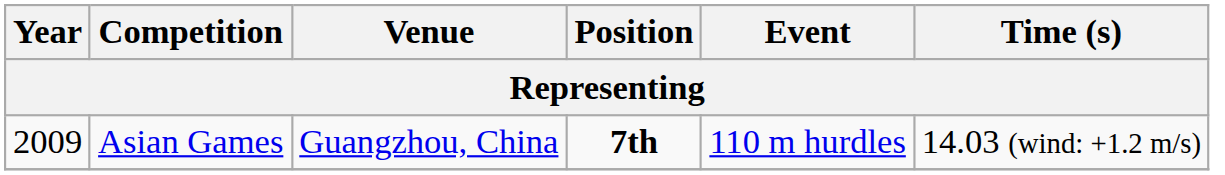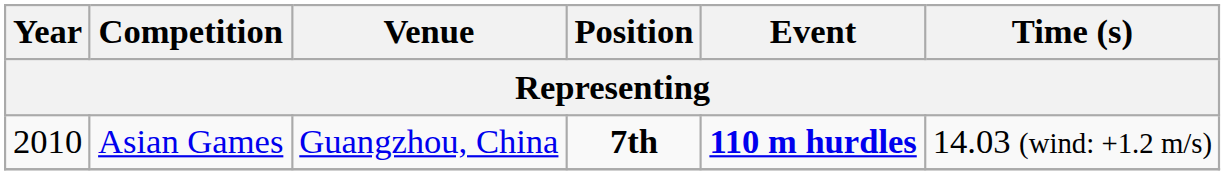Asian Games | Year: 2009 -> 2010
Asian Games | Event: normal -> bold
